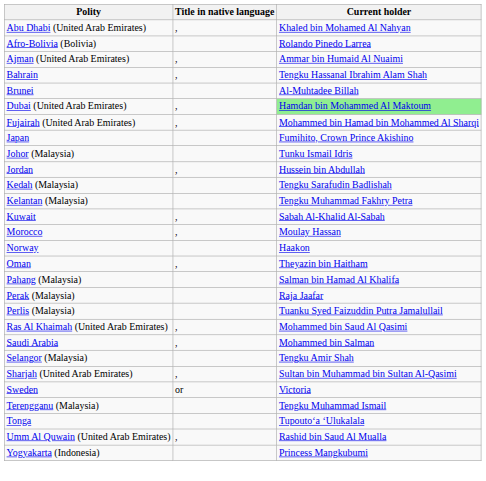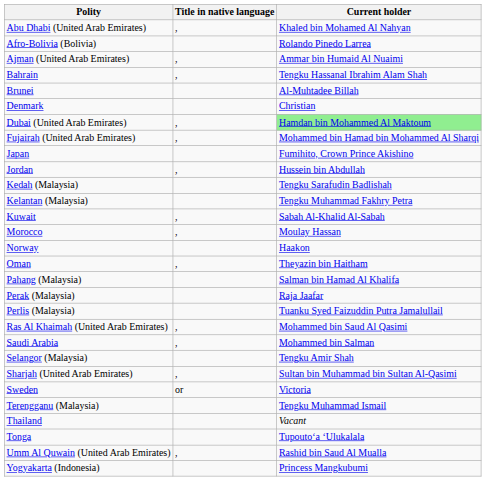+ row: Denmark | Christian
- row: Johor (Malaysia) | Tunku Ismail Idris
+ row: Thailand | Vacant
